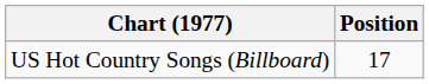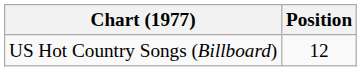US Hot Country Songs (Billboard) | Position: 17 -> 12
